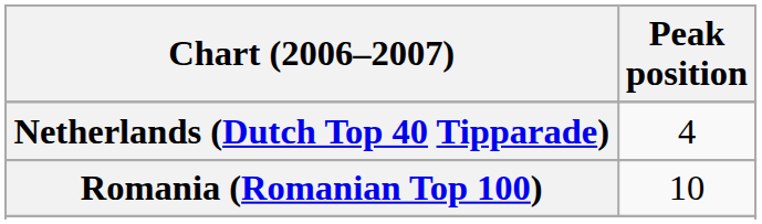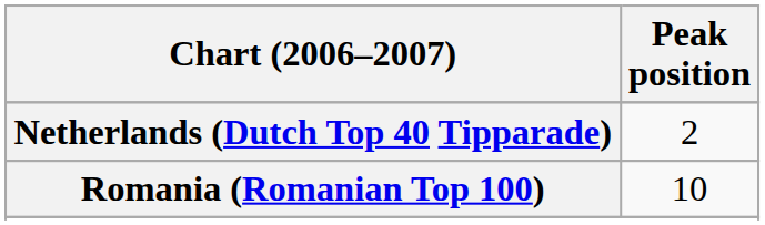Netherlands (Dutch Top 40 Tipparade) | Peak position: 4 -> 2
